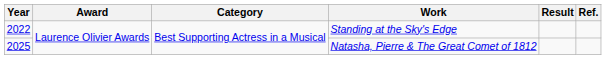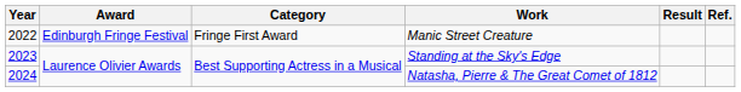+ row: 2022 | Edinburgh Fringe Festival | Fringe First Award | Manic Street Creature
Standing at the Sky's Edge | Year: 2022 -> 2023
Natasha, Pierre & The Great Comet of 1812 | Year: 2025 -> 2024
